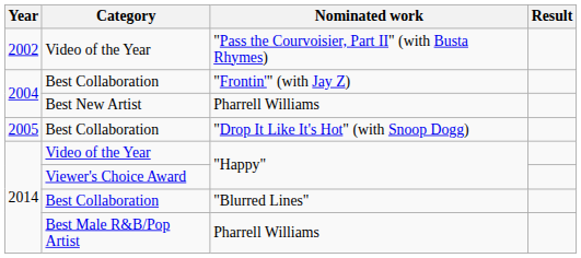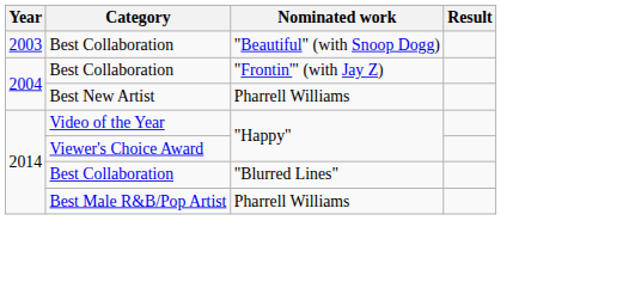- row: 2002 | Video of the Year | "Pass the Courvoisier, Part II" (with Busta Rhymes)
+ row: 2003 | Best Collaboration | "Beautiful" (with Snoop Dogg)
- row: 2005 | Best Collaboration | "Drop It Like It's Hot" (with Snoop Dogg)
